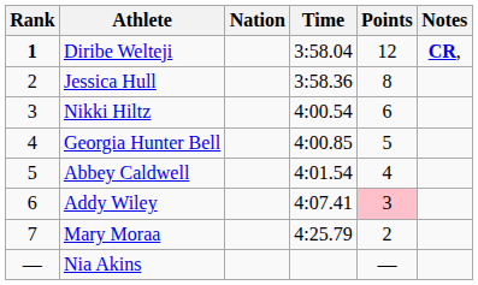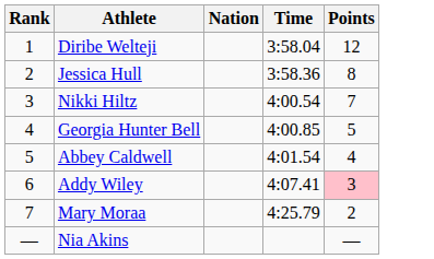- column: Notes | CR,
Diribe Welteji | Rank: bold -> normal
Nikki Hiltz | Points: 6 -> 7
